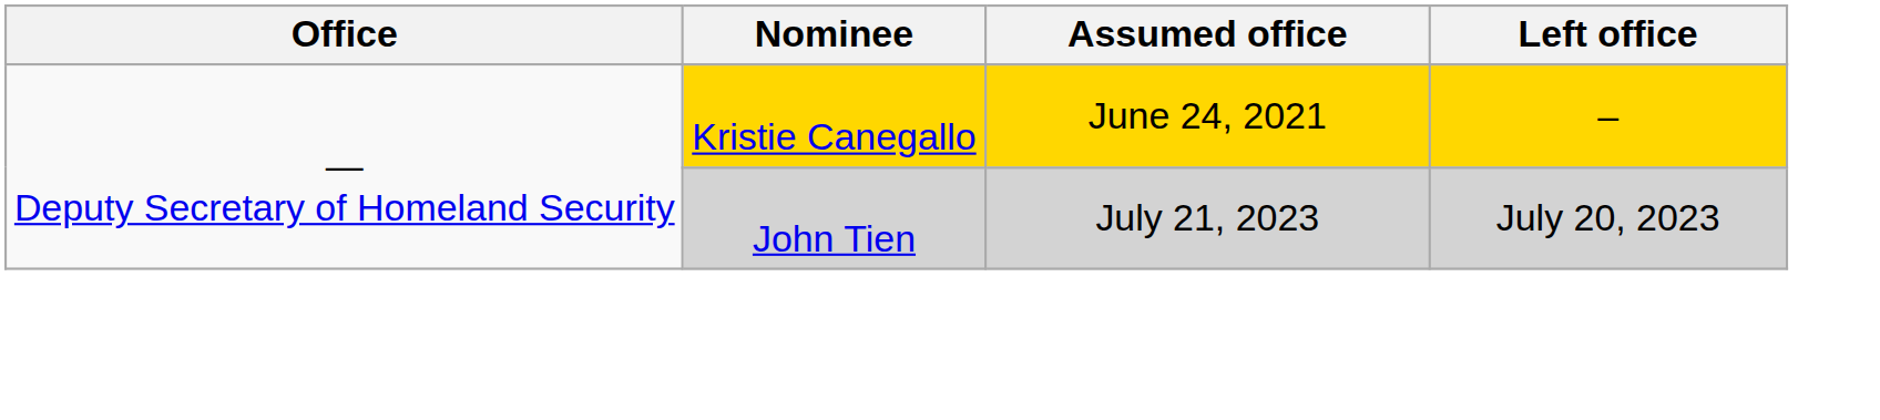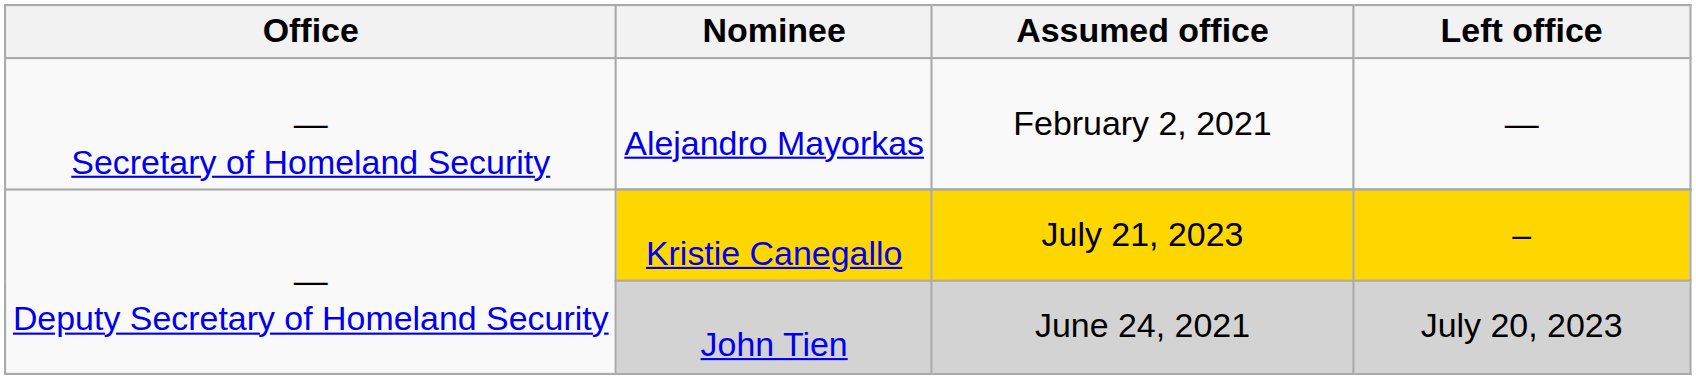+ row: — Secretary of Homeland Security | Alejandro Mayorkas | February 2, 2021 | —
Kristie Canegallo | Assumed office: June 24, 2021 -> July 21, 2023
John Tien | Assumed office: July 21, 2023 -> June 24, 2021
